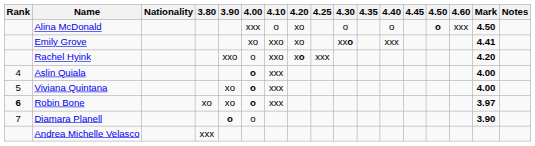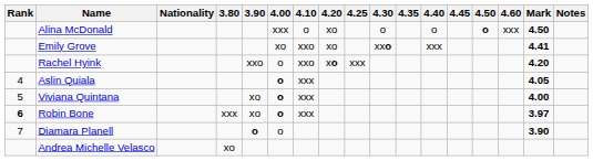Aslin Quiala | Mark: 4.00 -> 4.05
Robin Bone | 3.80: xo -> xxx
Andrea Michelle Velasco | 3.80: xxx -> xo
